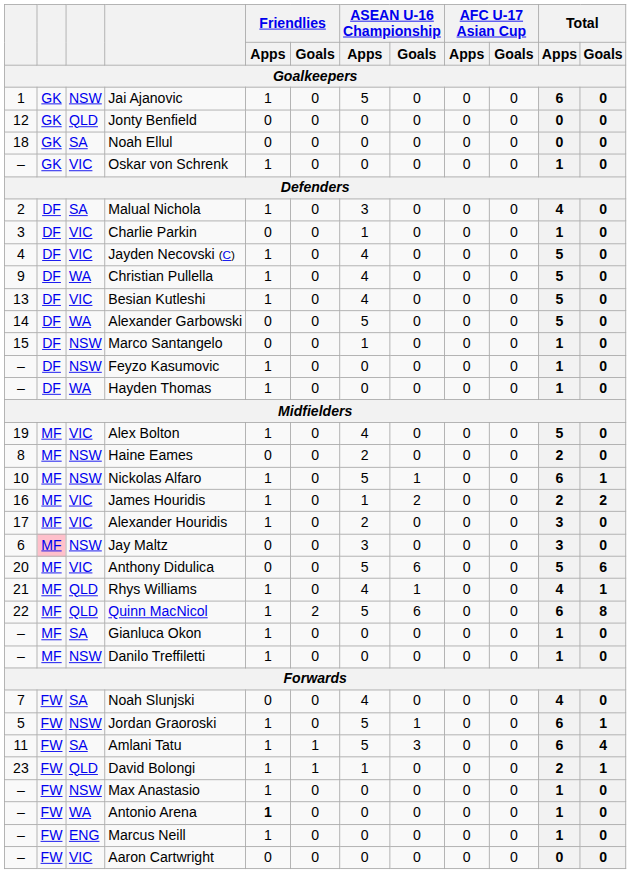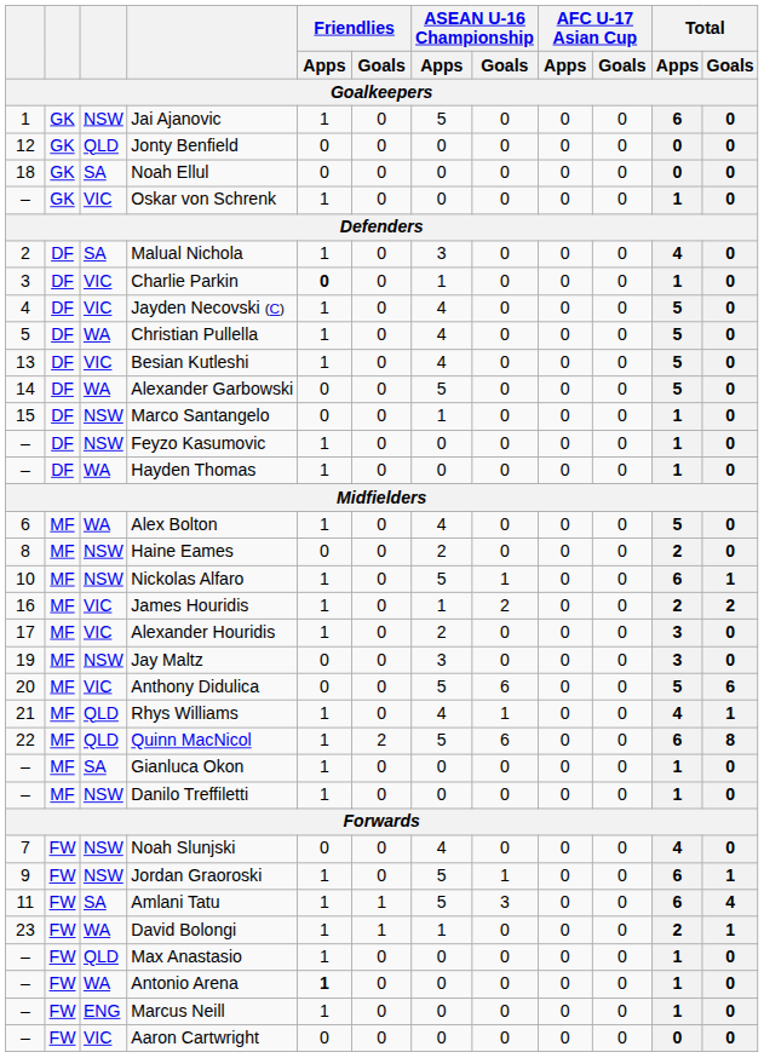Charlie Parkin | Friendlies / Apps: normal -> bold
Christian Pullella | column 1: 9 -> 5
Alex Bolton | column 1: 19 -> 6
Alex Bolton | column 3: VIC -> WA
Jay Maltz | column 1: 6 -> 19
Jay Maltz | column 2: pink background -> no background
Noah Slunjski | column 3: SA -> NSW
Jordan Graoroski | column 1: 5 -> 9
David Bolongi | column 3: QLD -> WA
Max Anastasio | column 3: NSW -> QLD
